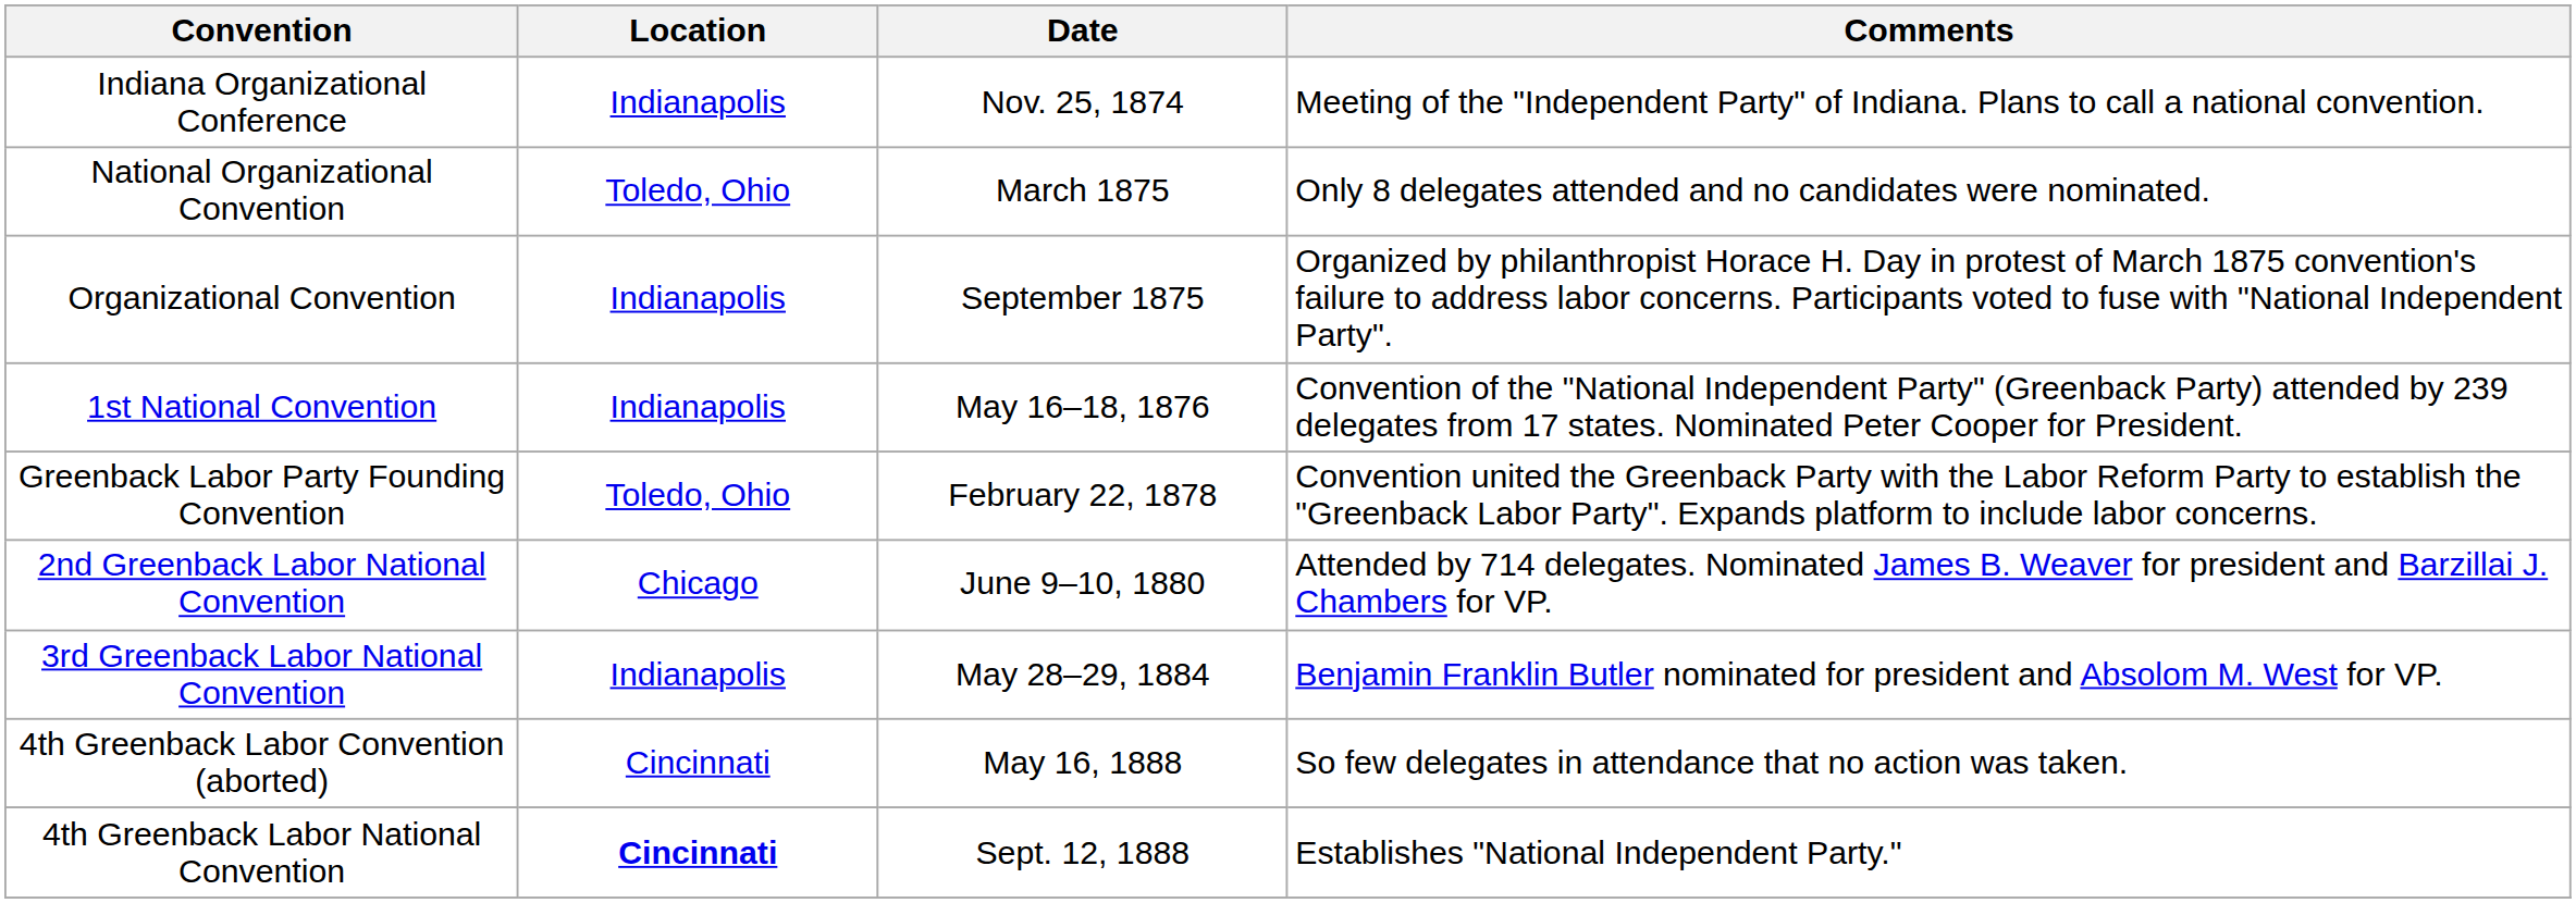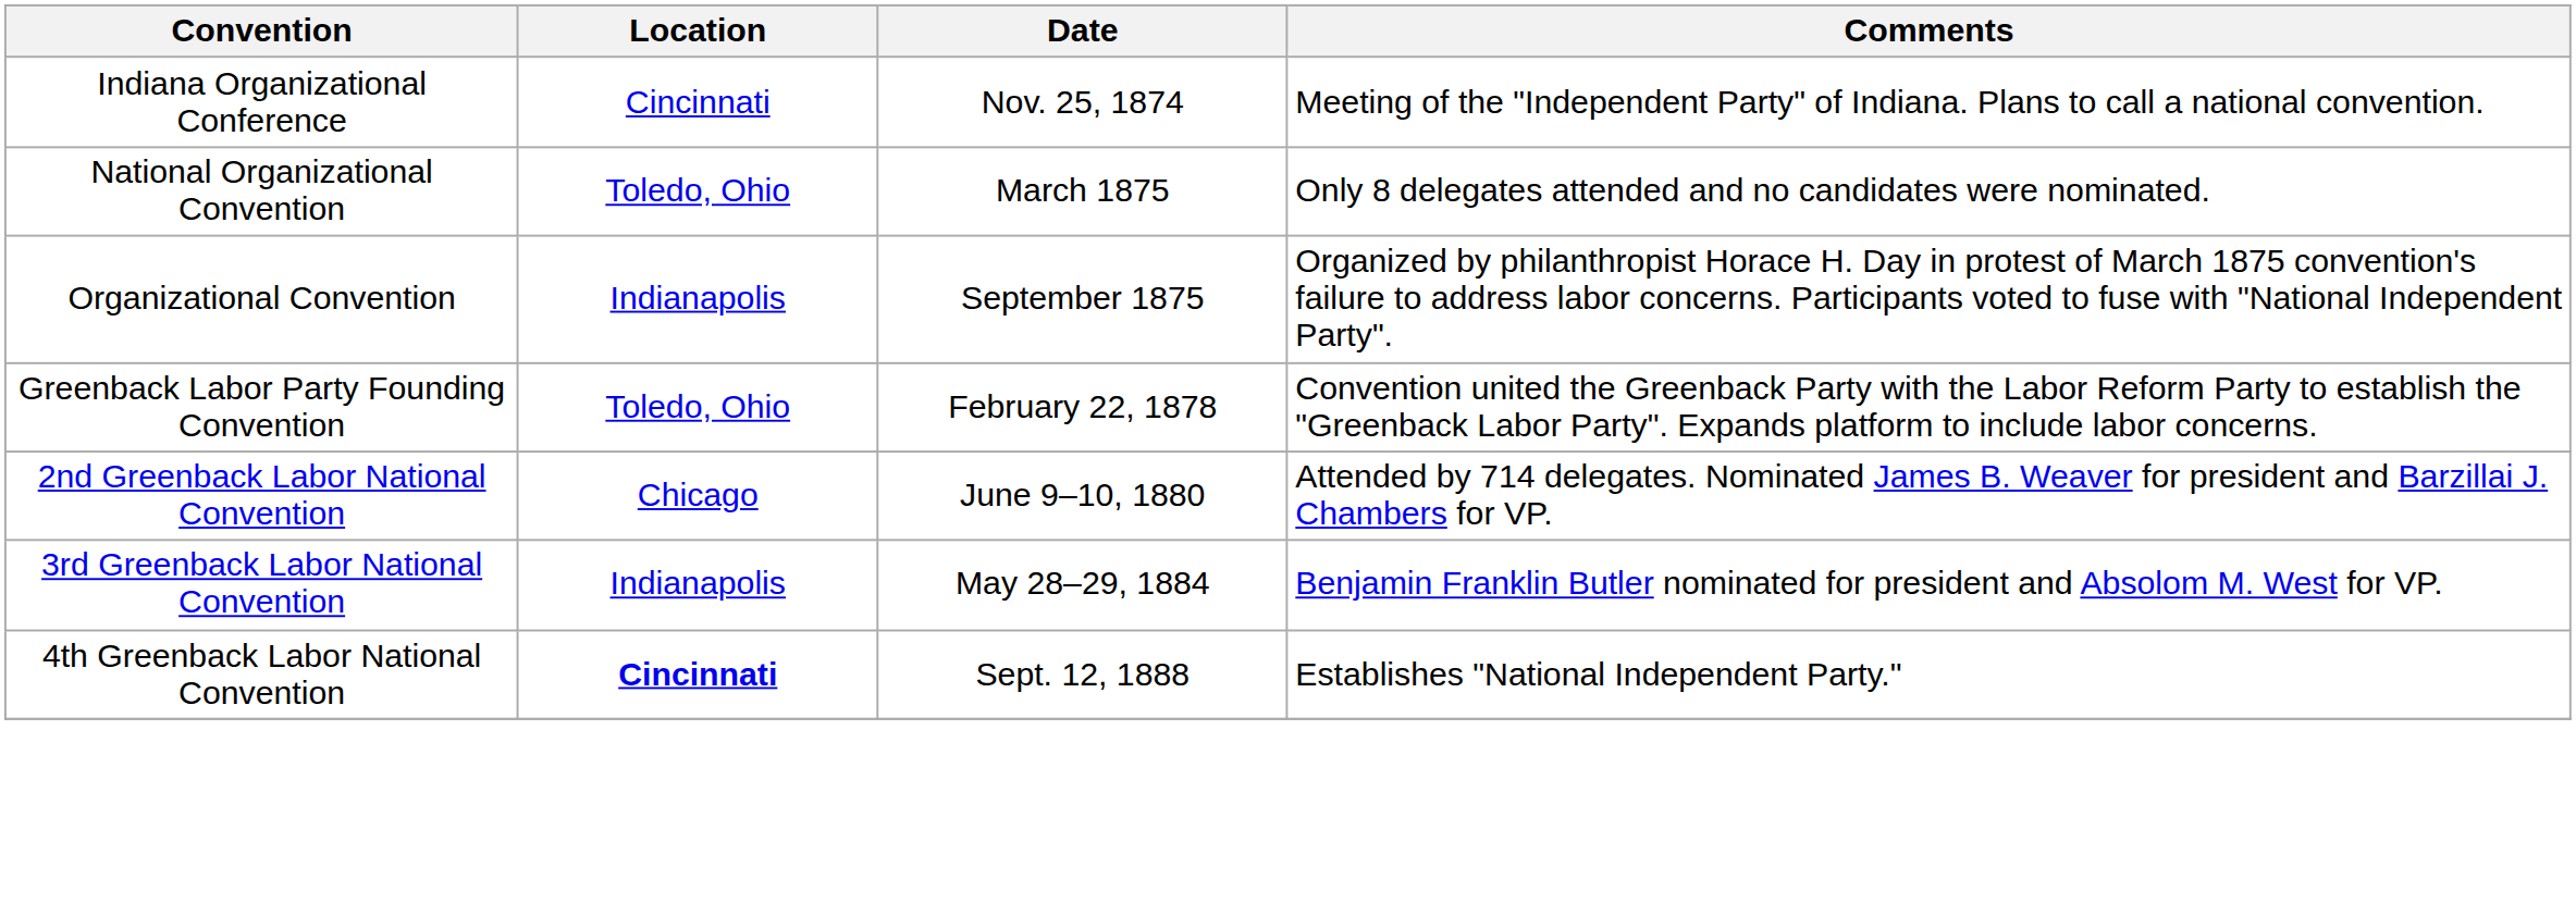Indiana Organizational Conference | Location: Indianapolis -> Cincinnati
- row: 1st National Convention | Indianapolis | May 16–18, 1876 | Convention of the "National Independent Party" (Greenback Party) attended by 239 delegates from 17 states. Nominated Peter Cooper for President.
- row: 4th Greenback Labor Convention (aborted) | Cincinnati | May 16, 1888 | So few delegates in attendance that no action was taken.
